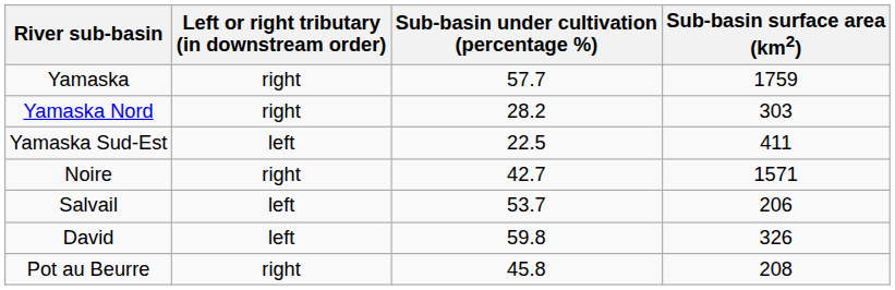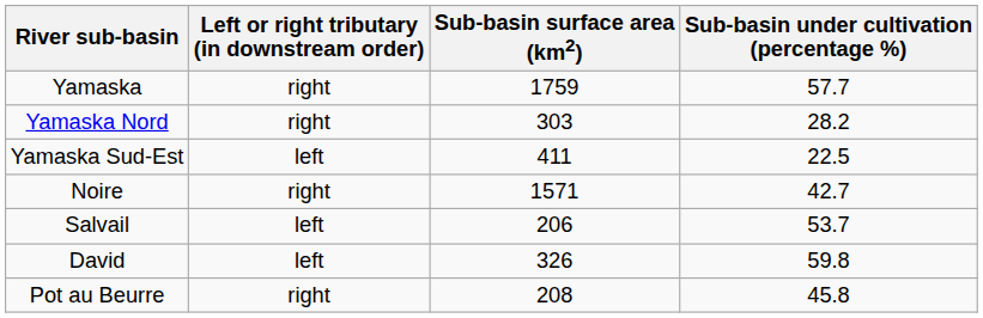columns swapped: Sub-basin surface area (km2) <-> Sub-basin under cultivation (percentage %)
